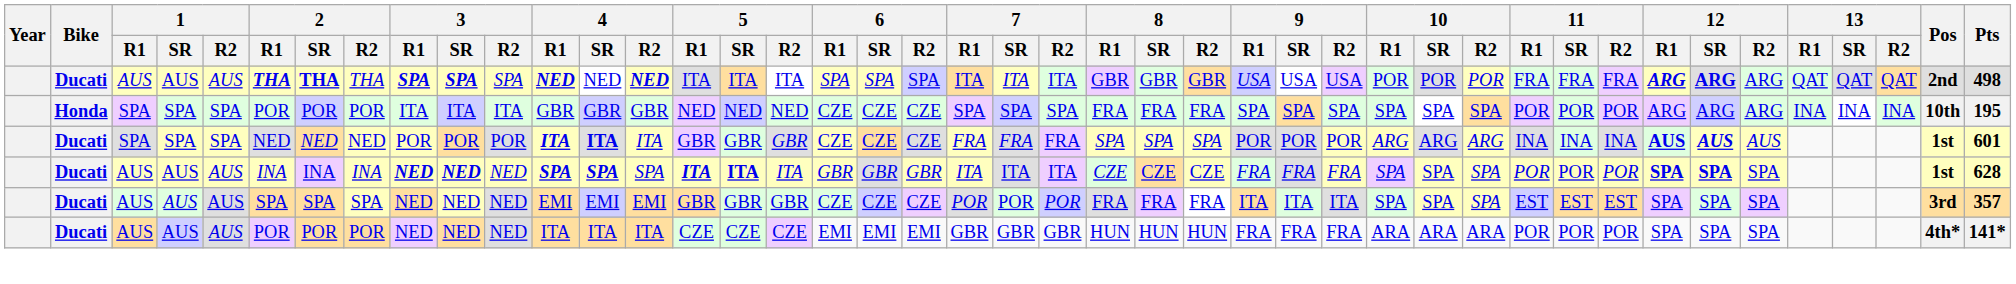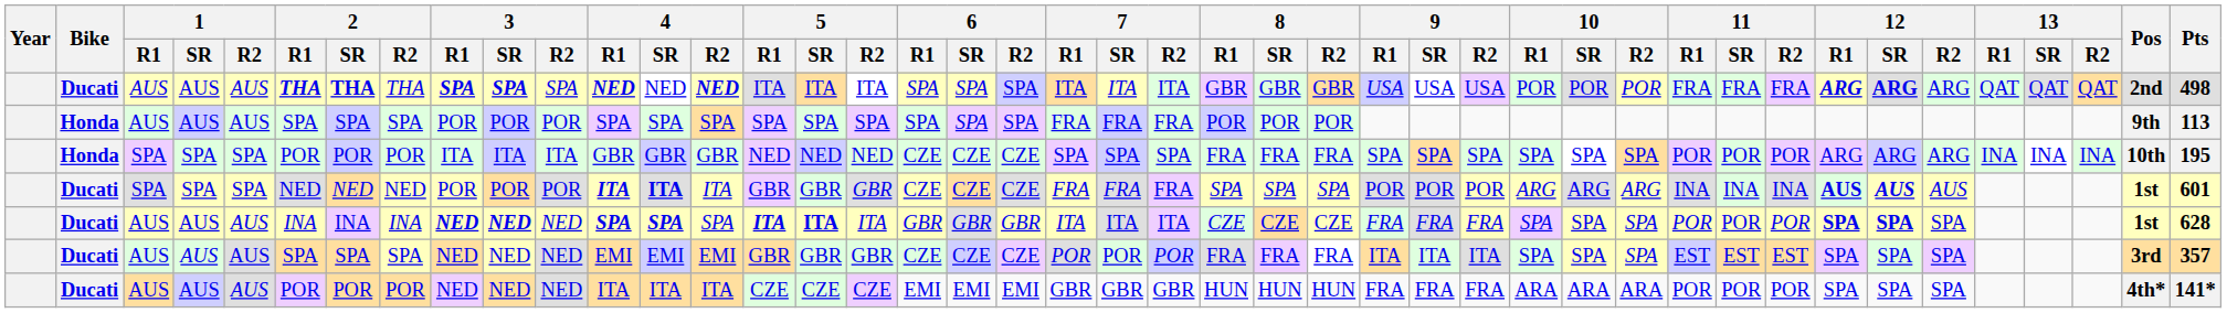+ row: Honda | AUS | AUS | AUS | SPA | SPA | SPA | POR | POR | POR | SPA | SPA | SPA | SPA | SPA | SPA | SPA | SPA | SPA | FRA | FRA | FRA | POR | POR | POR | 9th | 113
